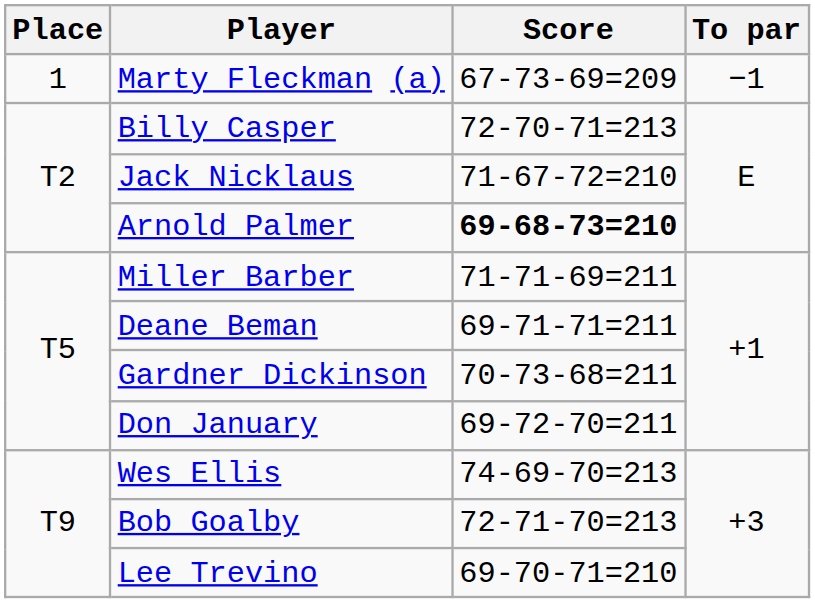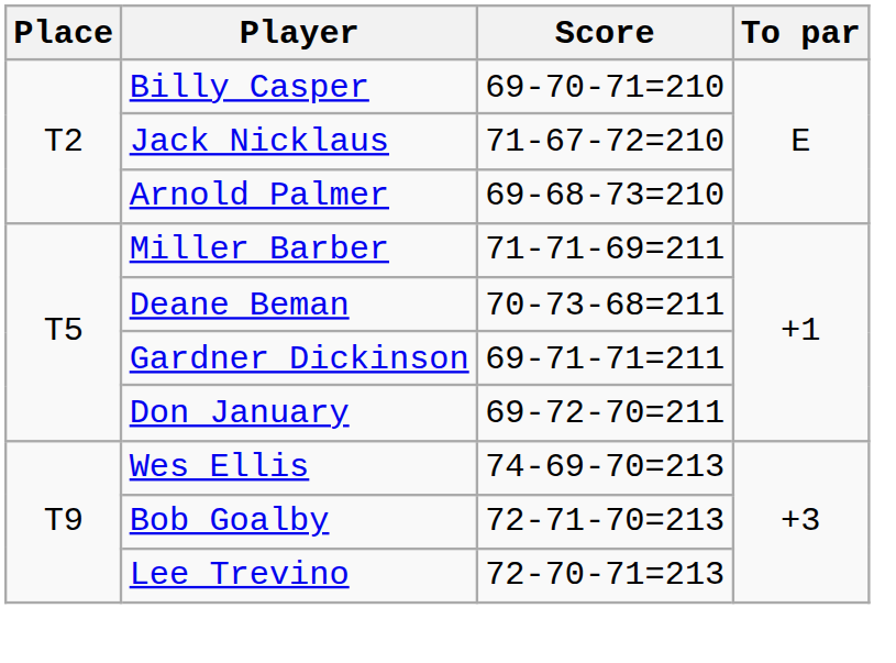- row: 1 | Marty Fleckman (a) | 67-73-69=209 | −1
Billy Casper | Score: 72-70-71=213 -> 69-70-71=210
Arnold Palmer | Score: bold -> normal
Deane Beman | Score: 69-71-71=211 -> 70-73-68=211
Gardner Dickinson | Score: 70-73-68=211 -> 69-71-71=211
Lee Trevino | Score: 69-70-71=210 -> 72-70-71=213
